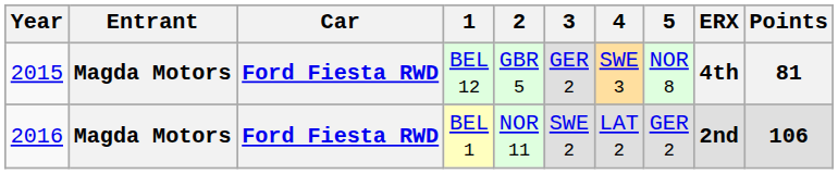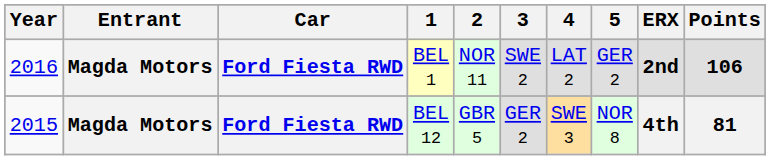rows swapped: BEL 12 <-> BEL 1
